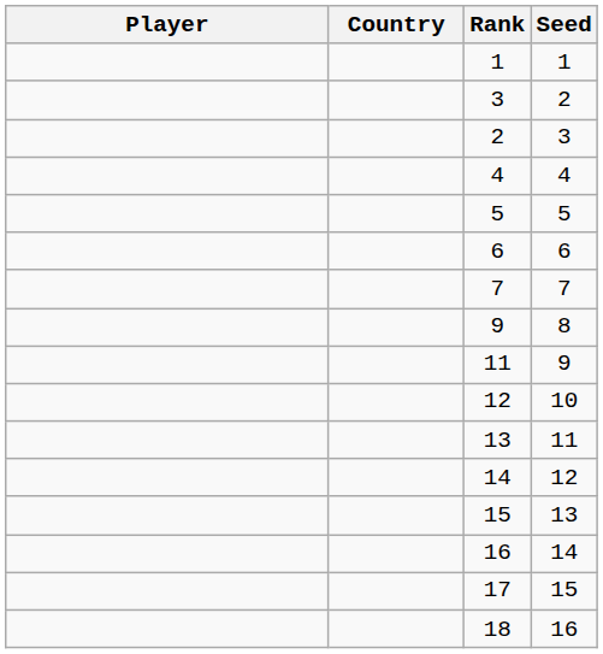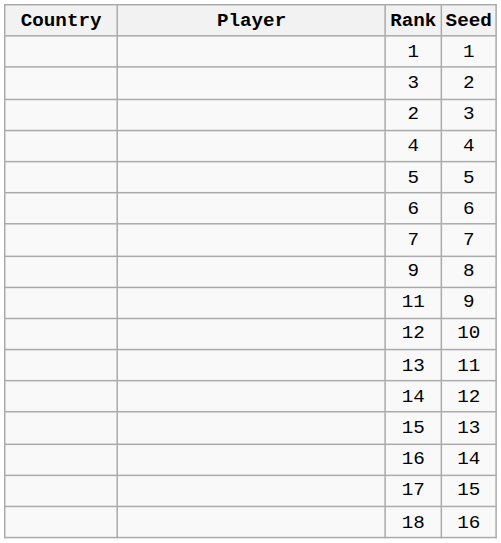columns swapped: Country <-> Player
